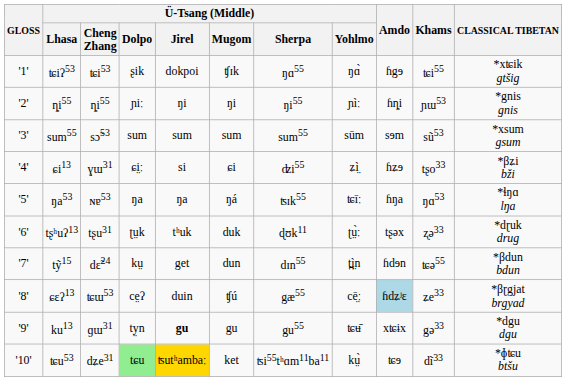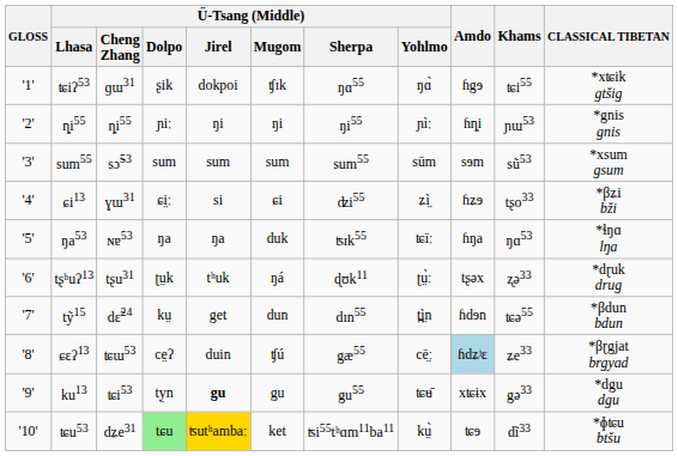ʨiʔ53 | Ü-Tsang (Middle) / Cheng Zhang: ʨi53 -> ɡɯ31
ŋa53 | Ü-Tsang (Middle) / Mugom: ŋá -> duk
tʂʰuʔ13 | Ü-Tsang (Middle) / Mugom: duk -> ŋá
ku13 | Ü-Tsang (Middle) / Cheng Zhang: ɡɯ31 -> ʨi53
